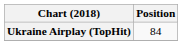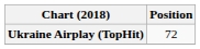Ukraine Airplay (TopHit) | Position: 84 -> 72
